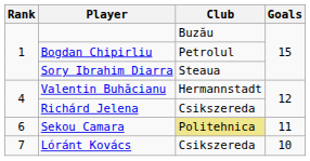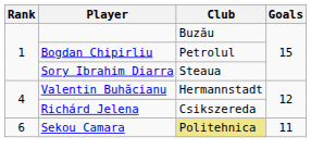- row: 7 | Lóránt Kovács | Csikszereda | 10
